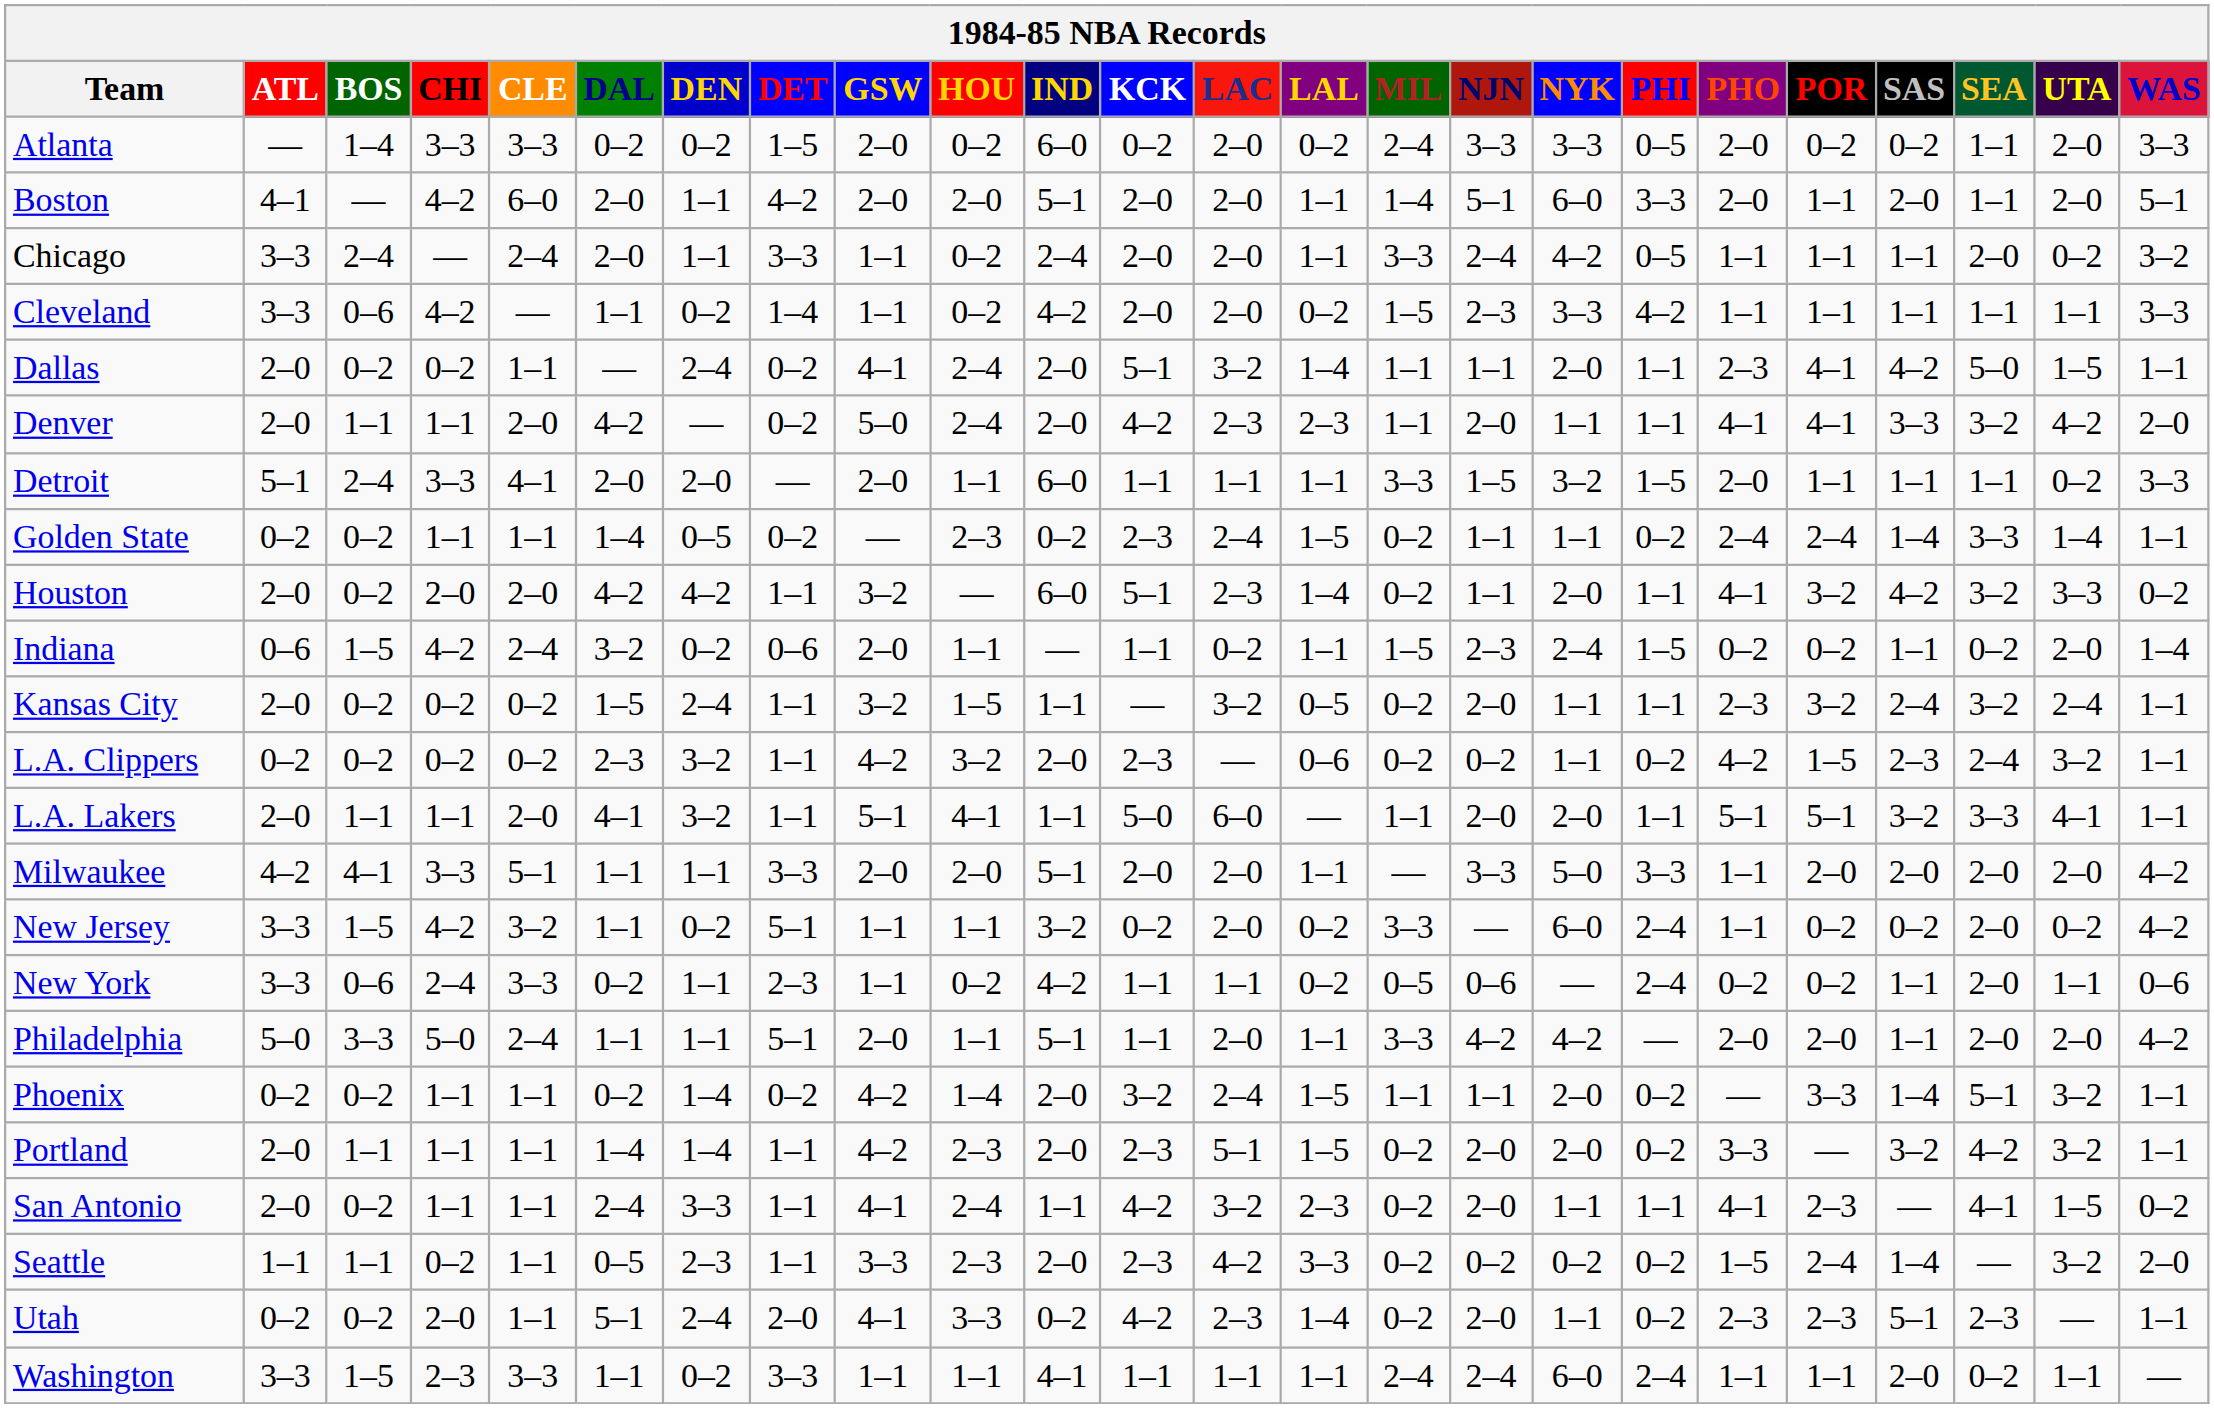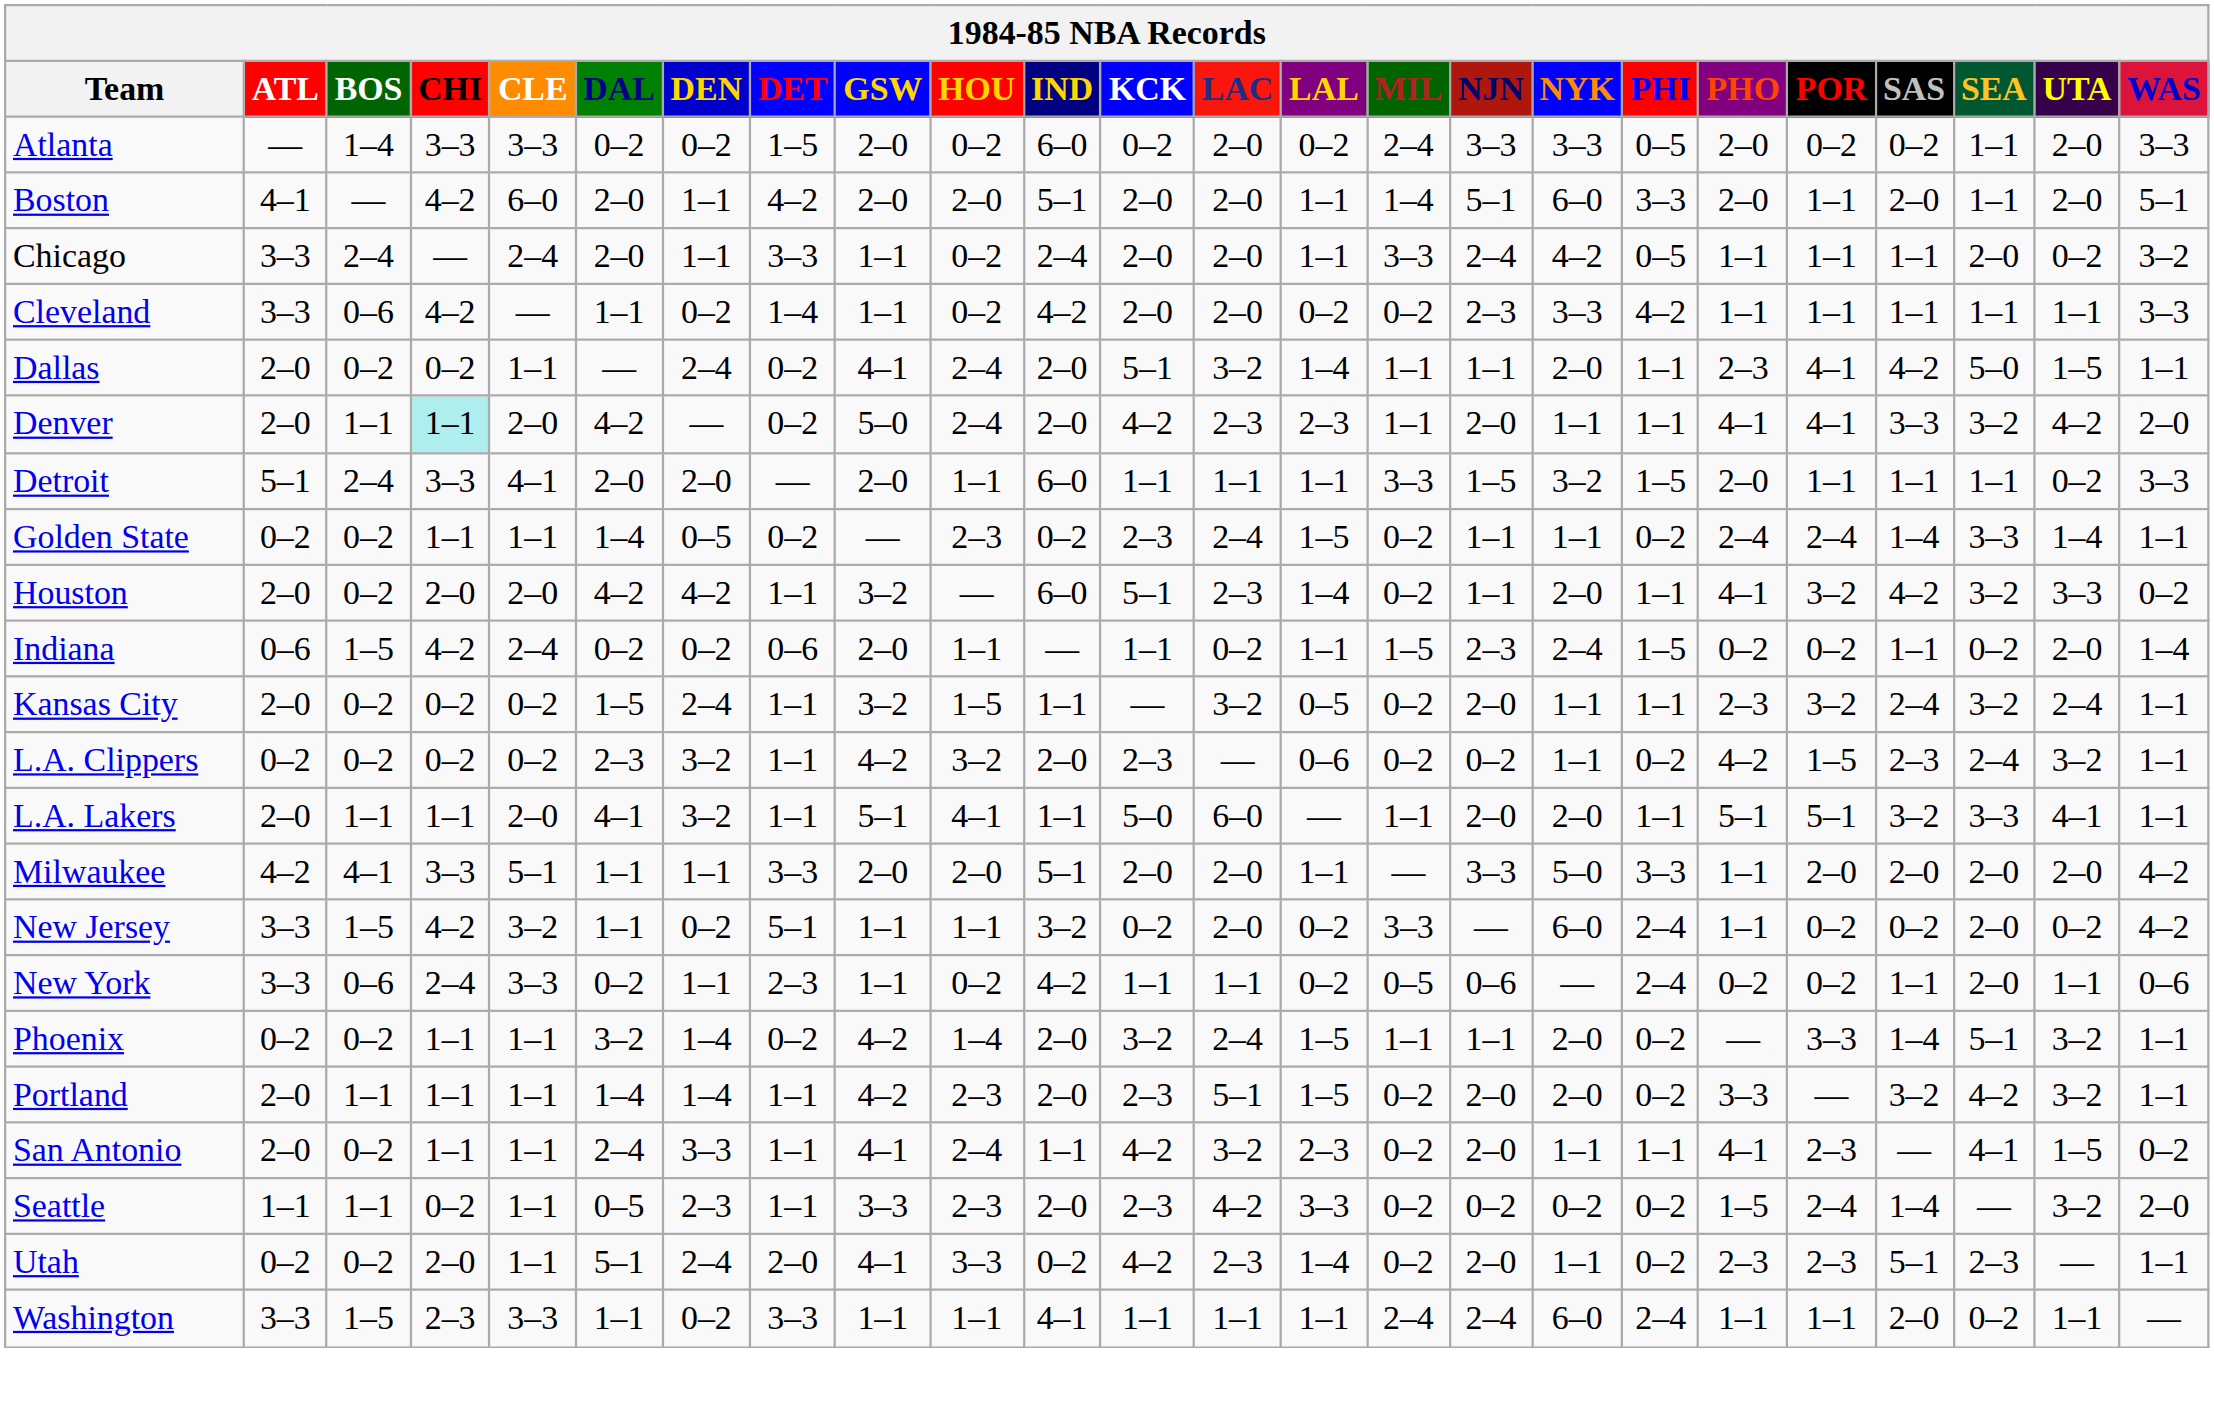Cleveland | MIL: 1–5 -> 0–2
Denver | CHI: no background -> paleturquoise background
Indiana | DAL: 3–2 -> 0–2
- row: Philadelphia | 5–0 | 3–3 | 5–0 | 2–4 | 1–1 | 1–1 | 5–1 | 2–0 | 1–1 | 5–1 | 1–1 | 2–0 | 1–1 | 3–3 | 4–2 | 4–2 | — | 2–0 | 2–0 | 1–1 | 2–0 | 2–0 | 4–2
Phoenix | DAL: 0–2 -> 3–2
